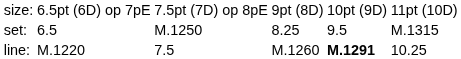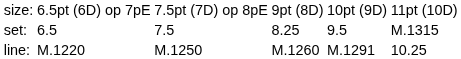set: | column 3: M.1250 -> 7.5
line: | column 3: 7.5 -> M.1250
line: | column 5: bold -> normal
